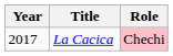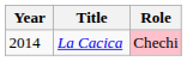La Cacica | Year: 2017 -> 2014
